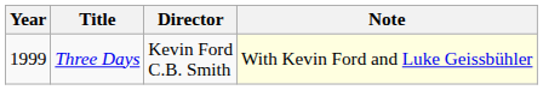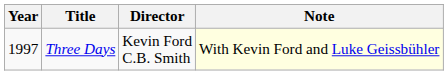Three Days | Year: 1999 -> 1997
